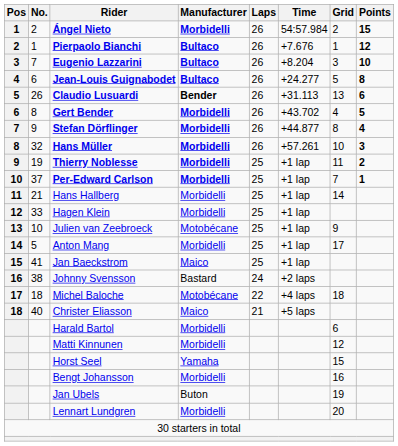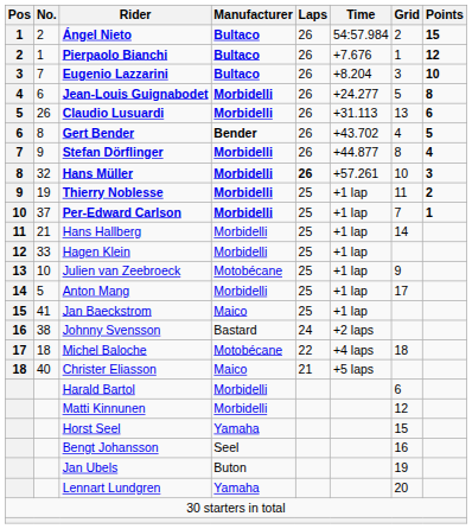Ángel Nieto | Manufacturer: Morbidelli -> Bultaco
Jean-Louis Guignabodet | Manufacturer: Bultaco -> Morbidelli
Claudio Lusuardi | Manufacturer: Bender -> Morbidelli
Gert Bender | Manufacturer: Morbidelli -> Bender
Hans Müller | Laps: normal -> bold
Bengt Johansson | Manufacturer: Morbidelli -> Seel
Lennart Lundgren | Manufacturer: Morbidelli -> Yamaha
